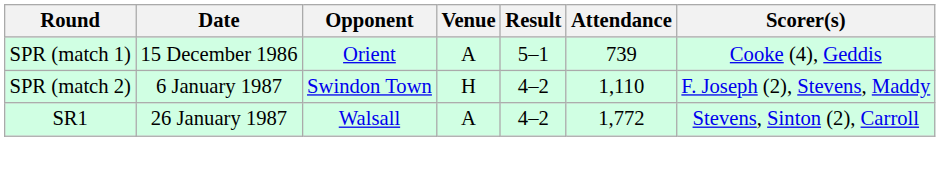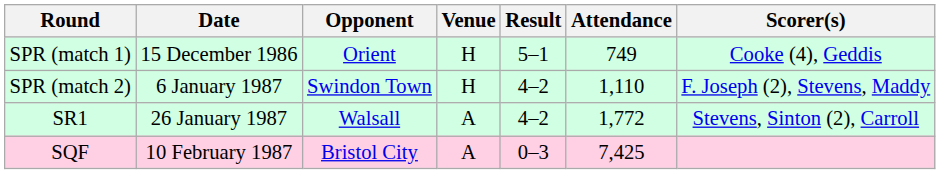SPR (match 1) | Venue: A -> H
SPR (match 1) | Attendance: 739 -> 749
+ row: SQF | 10 February 1987 | Bristol City | A | 0–3 | 7,425
